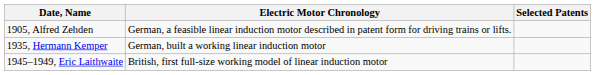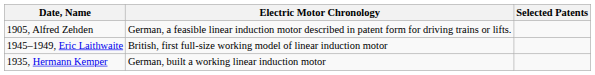rows swapped: 1935, Hermann Kemper <-> 1945–1949, Eric Laithwaite
